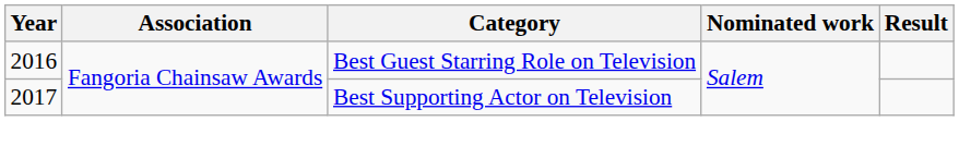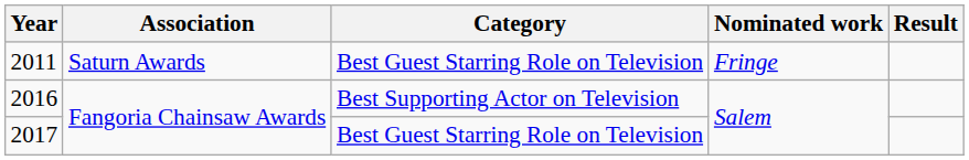+ row: 2011 | Saturn Awards | Best Guest Starring Role on Television | Fringe
2016 | Category: Best Guest Starring Role on Television -> Best Supporting Actor on Television
2017 | Category: Best Supporting Actor on Television -> Best Guest Starring Role on Television
